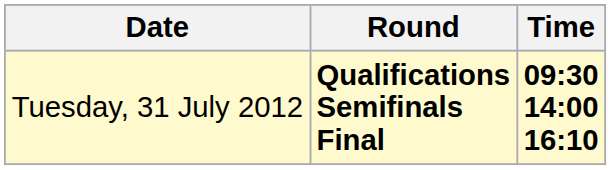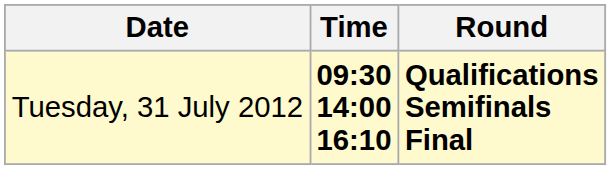columns swapped: Time <-> Round
